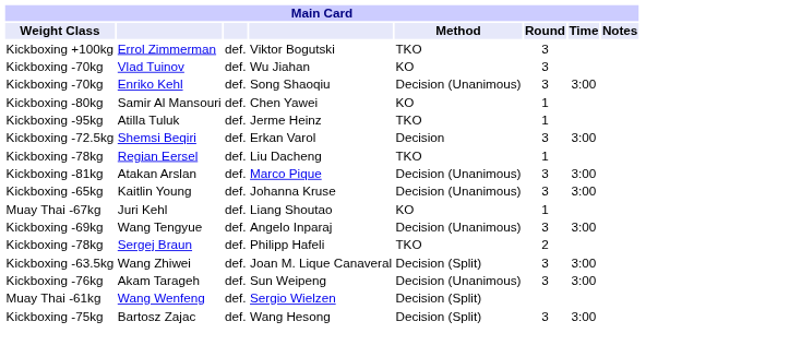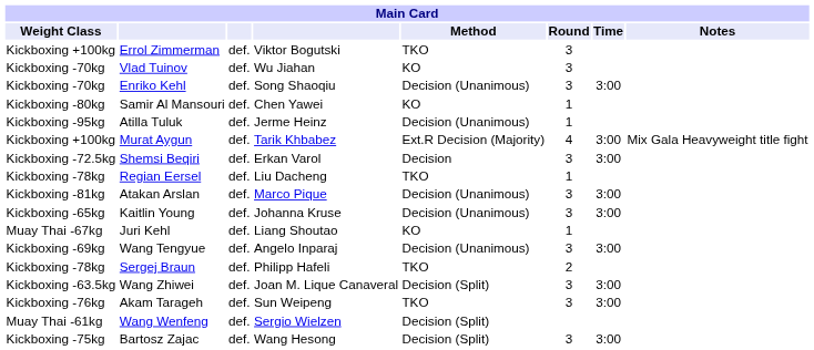Atilla Tuluk | Method: TKO -> Decision (Unanimous)
+ row: Kickboxing +100kg | Murat Aygun | def. | Tarik Khbabez | Ext.R Decision (Majority) | 4 | 3:00 | Mix Gala Heavyweight title fight
Akam Tarageh | Method: Decision (Unanimous) -> TKO
